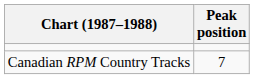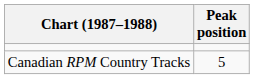Canadian RPM Country Tracks | Peak position: 7 -> 5
